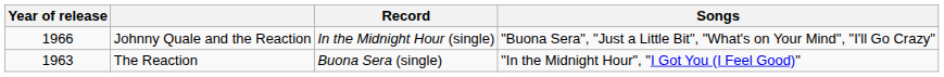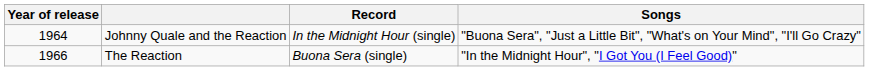Johnny Quale and the Reaction | Year of release: 1966 -> 1964
The Reaction | Year of release: 1963 -> 1966
